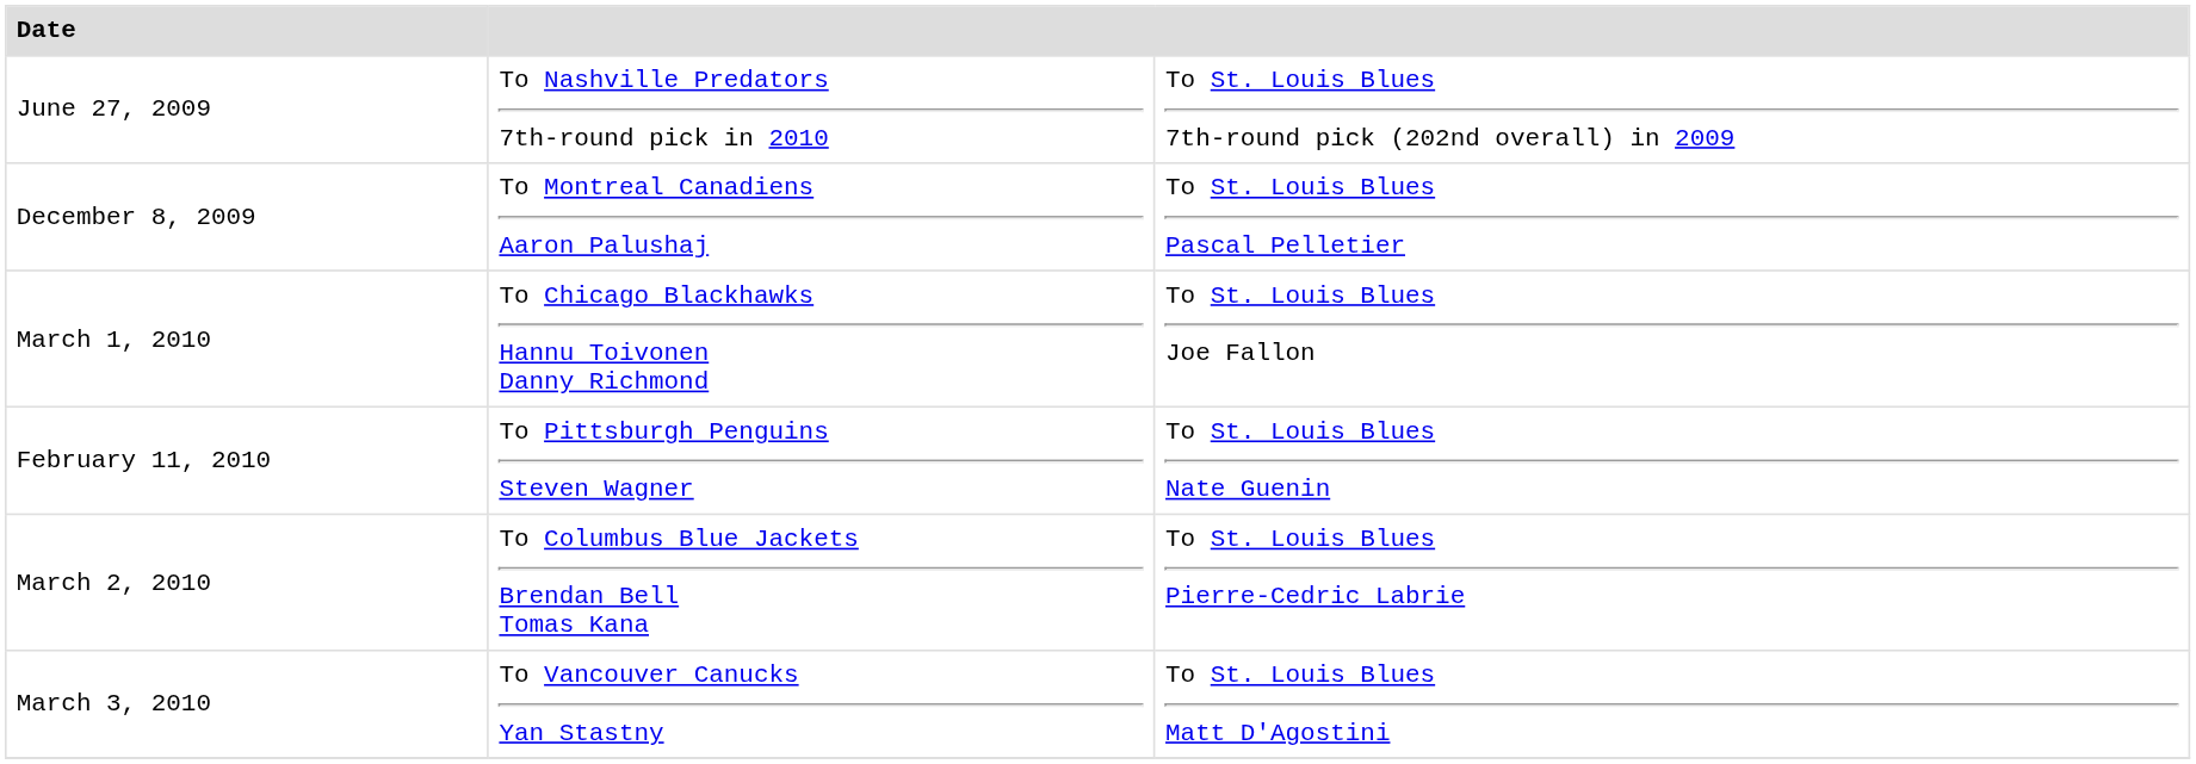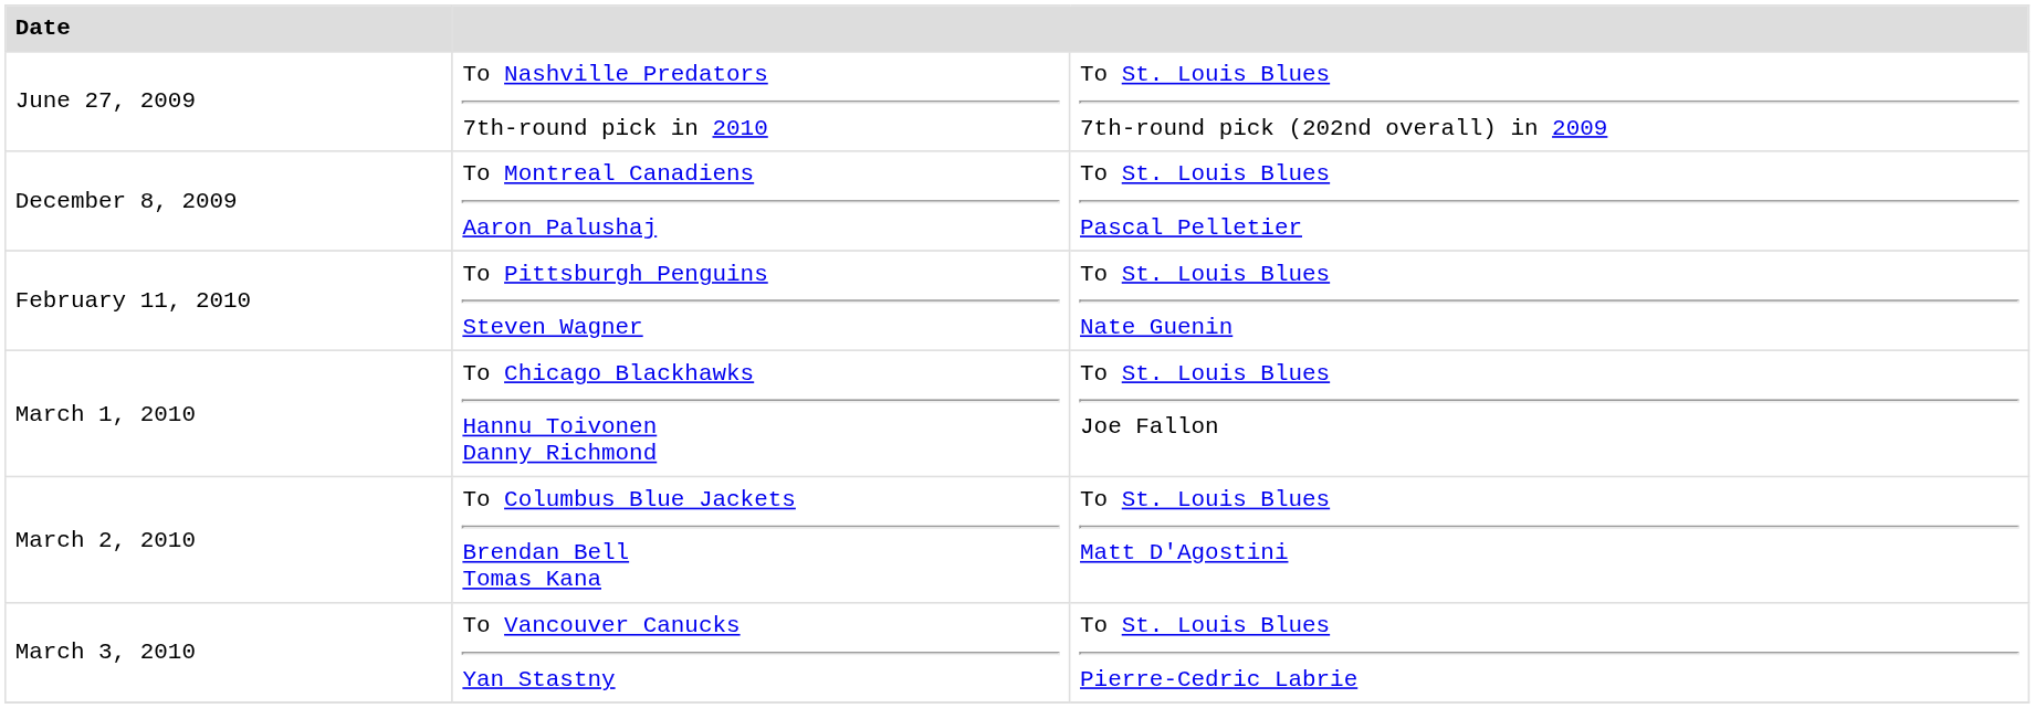rows swapped: February 11, 2010 <-> March 1, 2010
March 2, 2010 | column 3: To St. Louis Blues Pierre-Cedric Labrie -> To St. Louis Blues Matt D'Agostini
March 3, 2010 | column 3: To St. Louis Blues Matt D'Agostini -> To St. Louis Blues Pierre-Cedric Labrie
